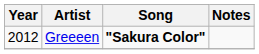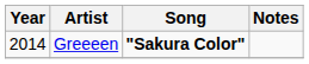Greeeen | Year: 2012 -> 2014
